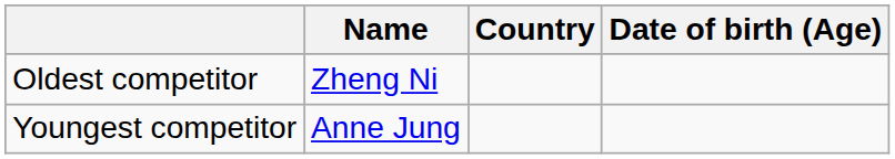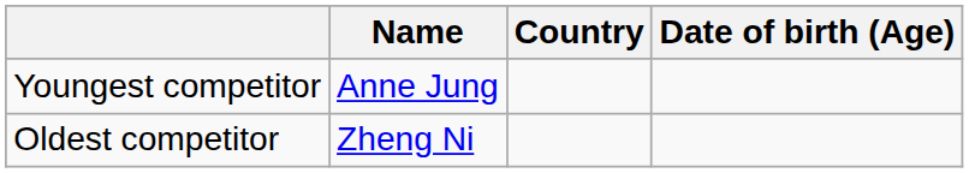rows swapped: Youngest competitor <-> Oldest competitor
